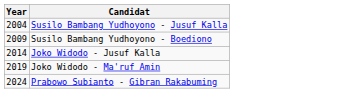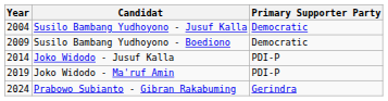+ column: Primary Supporter Party | Democratic | Democratic | PDI-P | PDI-P | Gerindra
